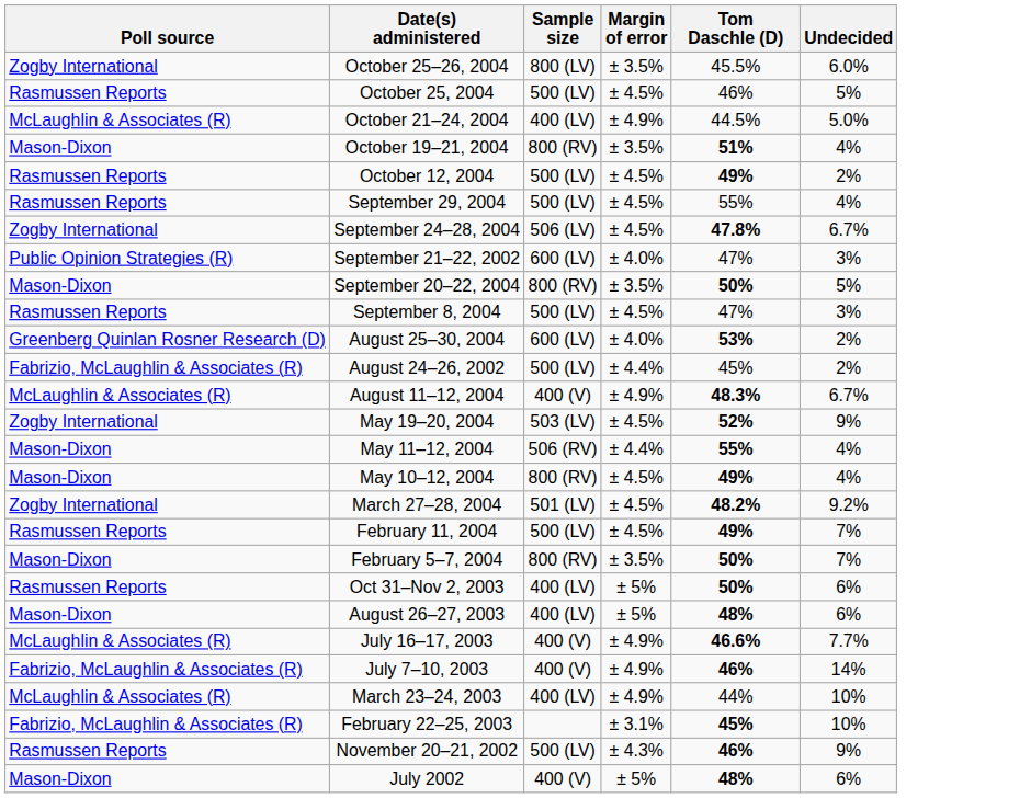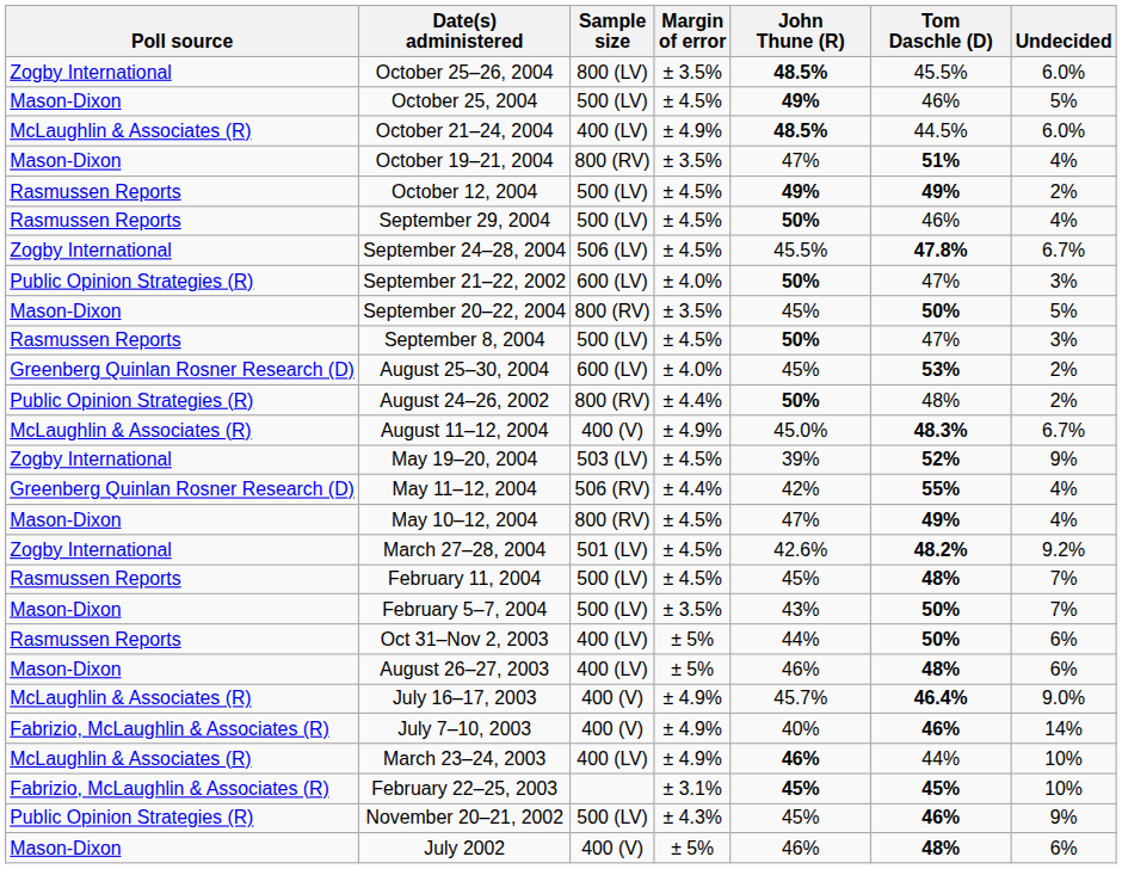+ column: John Thune (R) | 48.5% | 49% | 48.5% | 47% | 49% | 50% | 45.5% | 50% | 45% | 50% | 45% | 50% | 45.0% | 39% | 42% | 47% | 42.6% | 45% | 43% | 44% | 46% | 45.7% | 40% | 46% | 45% | 45% | 46%
October 25, 2004 | Poll source: Rasmussen Reports -> Mason-Dixon
October 21–24, 2004 | Undecided: 5.0% -> 6.0%
September 29, 2004 | Tom Daschle (D): 55% -> 46%
August 24–26, 2002 | Poll source: Fabrizio, McLaughlin & Associates (R) -> Public Opinion Strategies (R)
August 24–26, 2002 | Sample size: 500 (LV) -> 800 (RV)
August 24–26, 2002 | Tom Daschle (D): 45% -> 48%
May 11–12, 2004 | Poll source: Mason-Dixon -> Greenberg Quinlan Rosner Research (D)
February 11, 2004 | Tom Daschle (D): 49% -> 48%
February 5–7, 2004 | Sample size: 800 (RV) -> 500 (LV)
July 16–17, 2003 | Tom Daschle (D): 46.6% -> 46.4%
July 16–17, 2003 | Undecided: 7.7% -> 9.0%
November 20–21, 2002 | Poll source: Rasmussen Reports -> Public Opinion Strategies (R)
